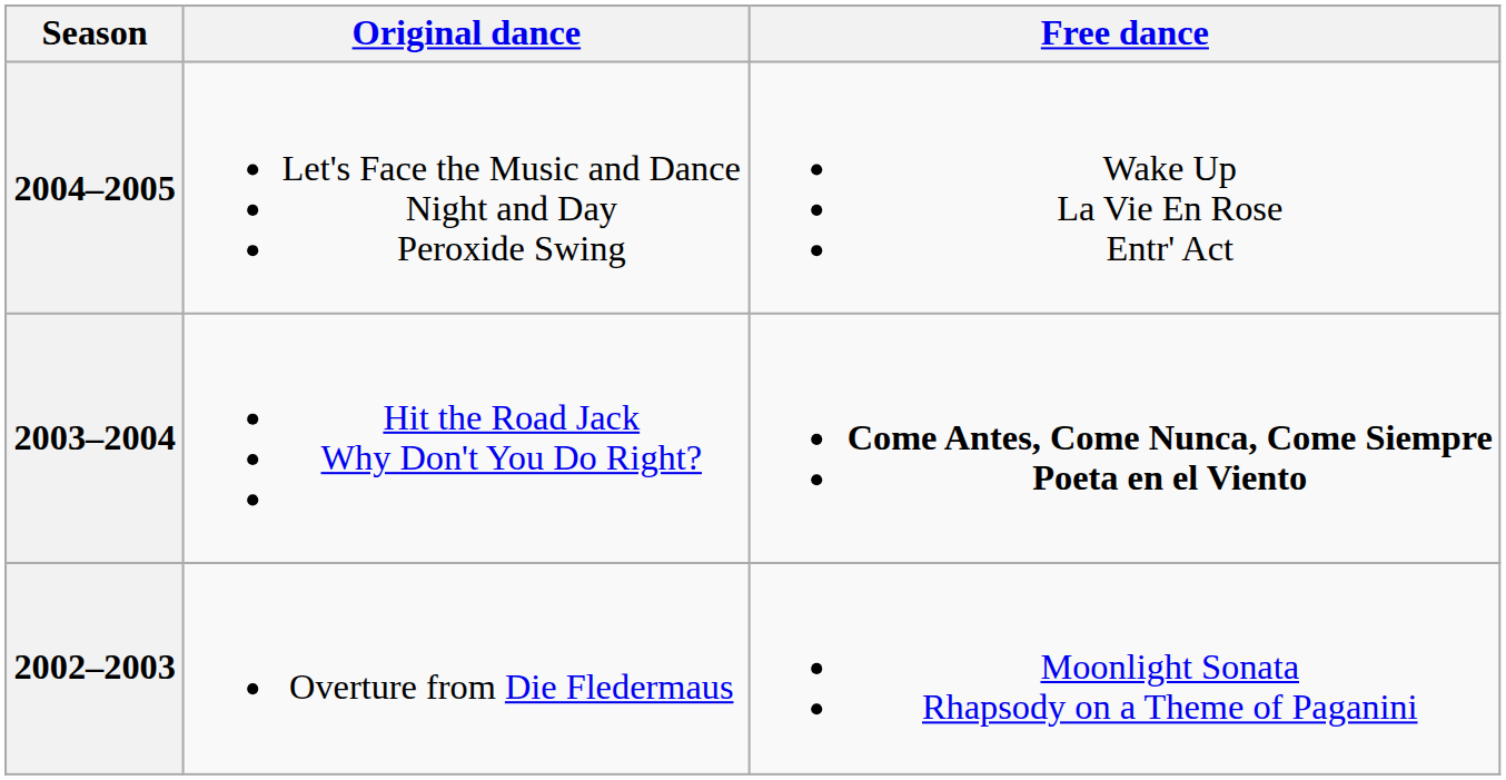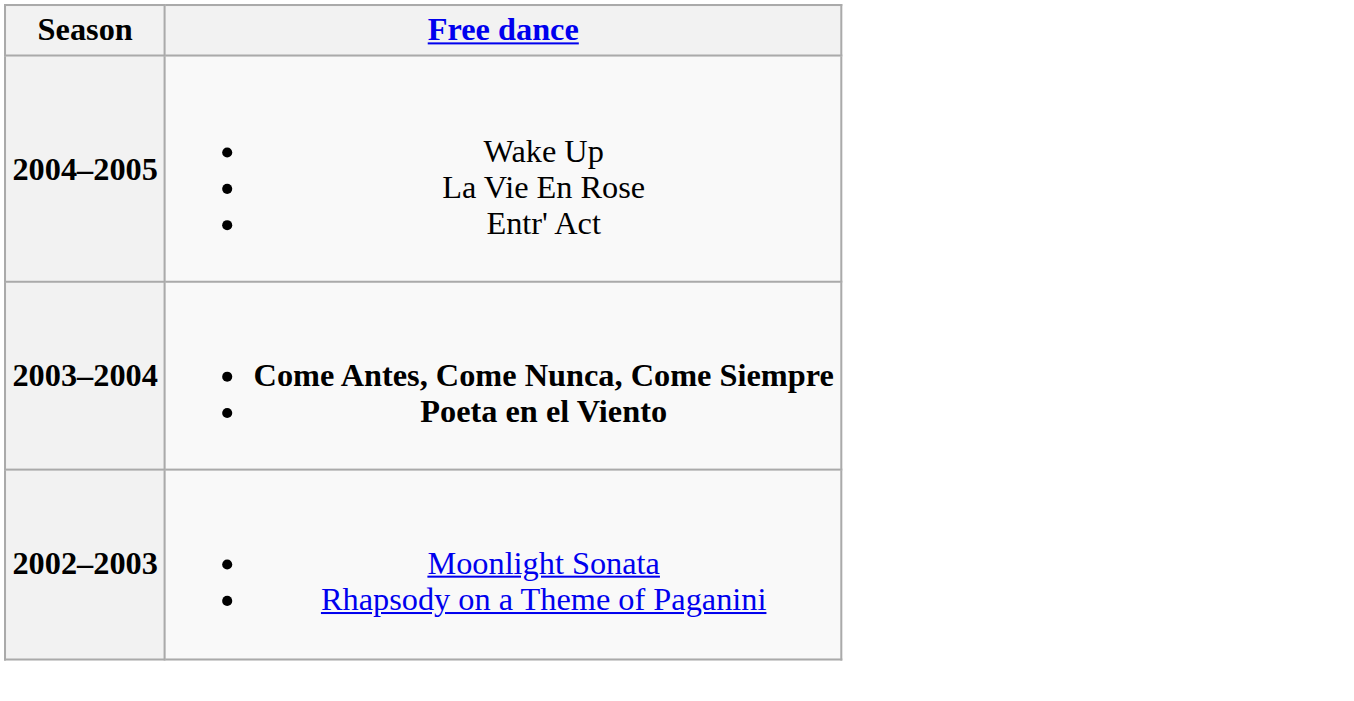- column: Original dance | Let's Face the Music and Dance Night and Day Peroxide Swing | Hit the Road Jack Why Don't You Do Right? | Overture from Die Fledermaus
